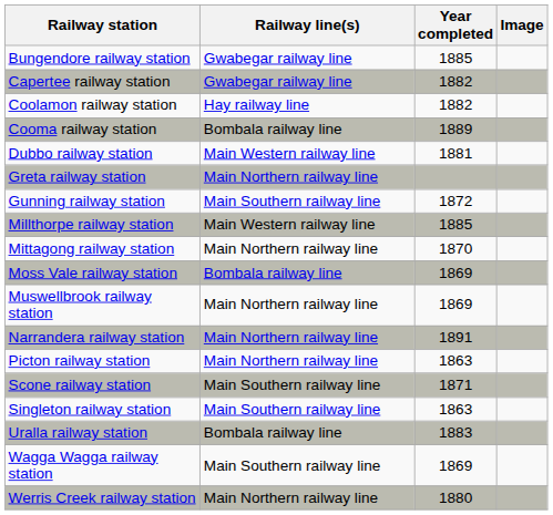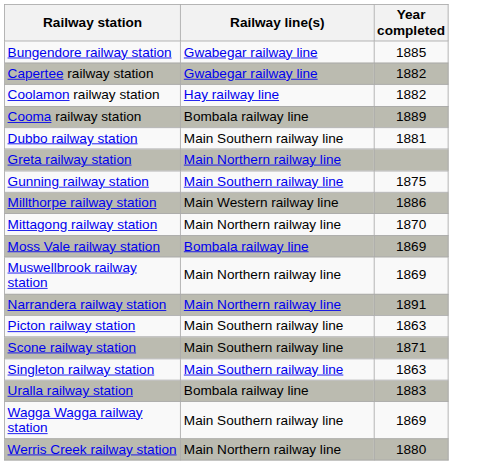- column: Image
Dubbo railway station | Railway line(s): Main Western railway line -> Main Southern railway line
Gunning railway station | Year completed: 1872 -> 1875
Millthorpe railway station | Year completed: 1885 -> 1886
Picton railway station | Railway line(s): Main Northern railway line -> Main Southern railway line
